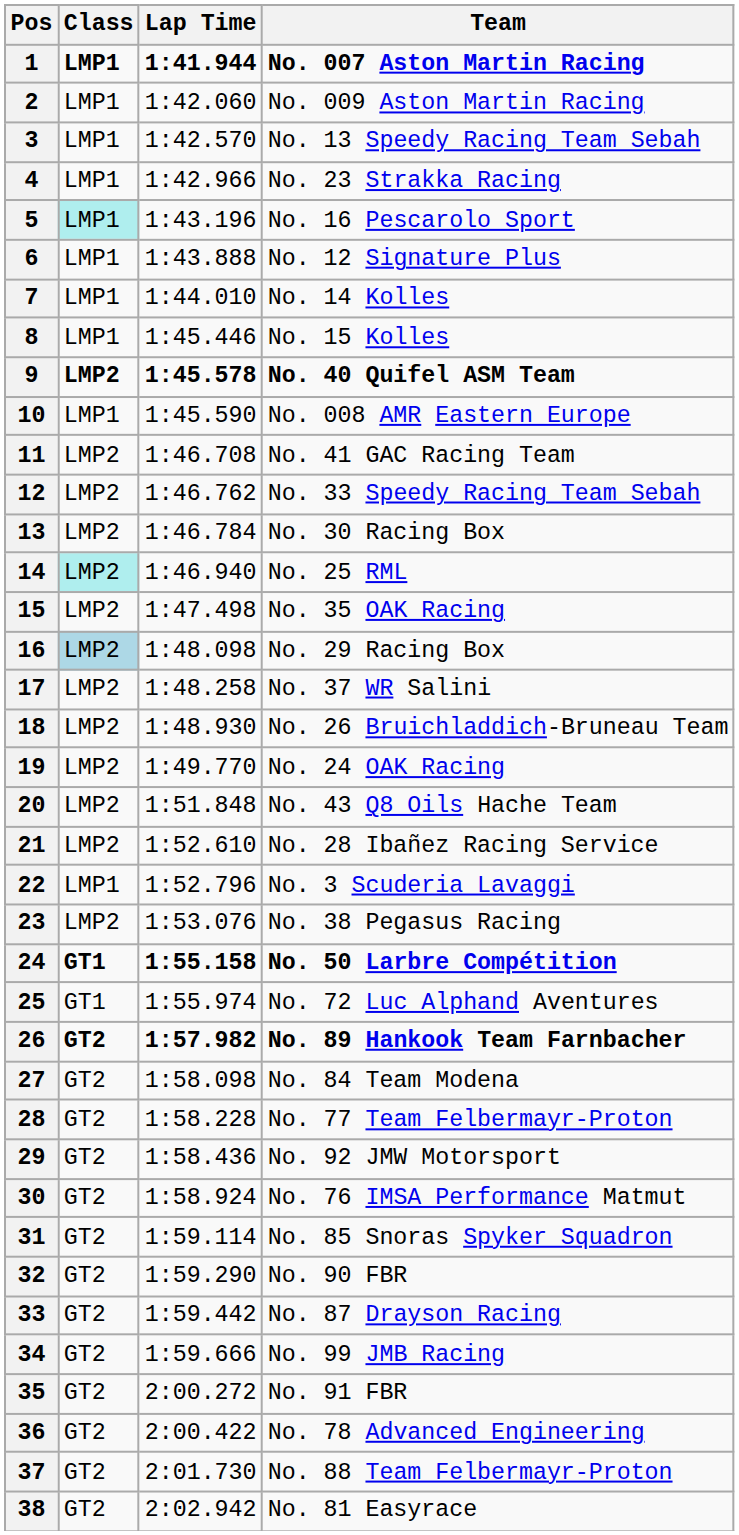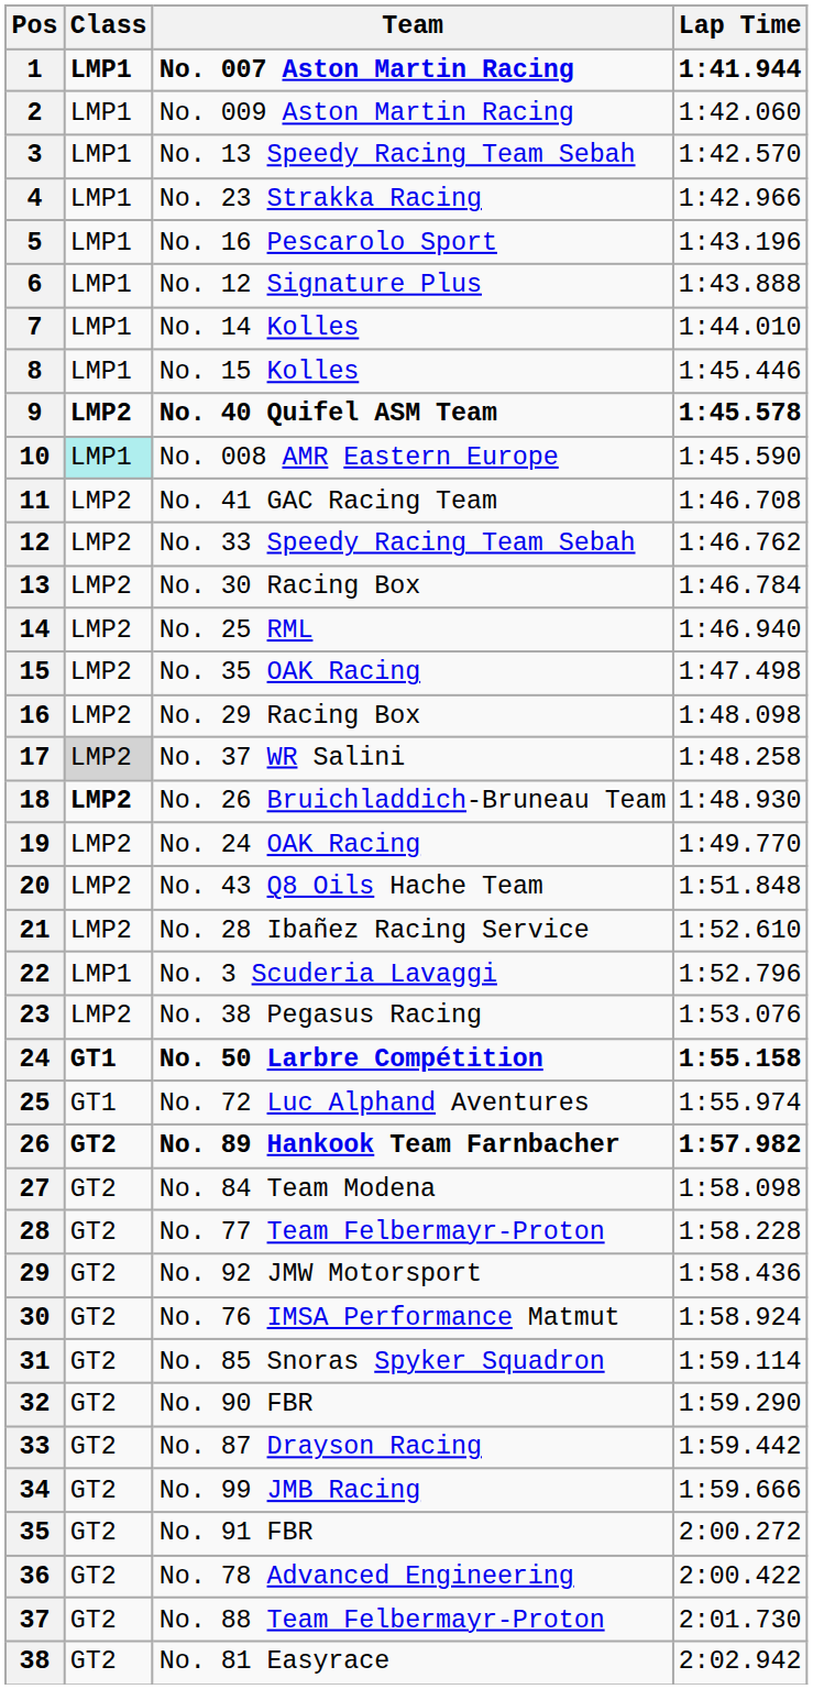columns swapped: Team <-> Lap Time
5 | Class: paleturquoise background -> no background
10 | Class: no background -> paleturquoise background
14 | Class: paleturquoise background -> no background
16 | Class: lightblue background -> no background
17 | Class: no background -> lightgrey background
18 | Class: normal -> bold
